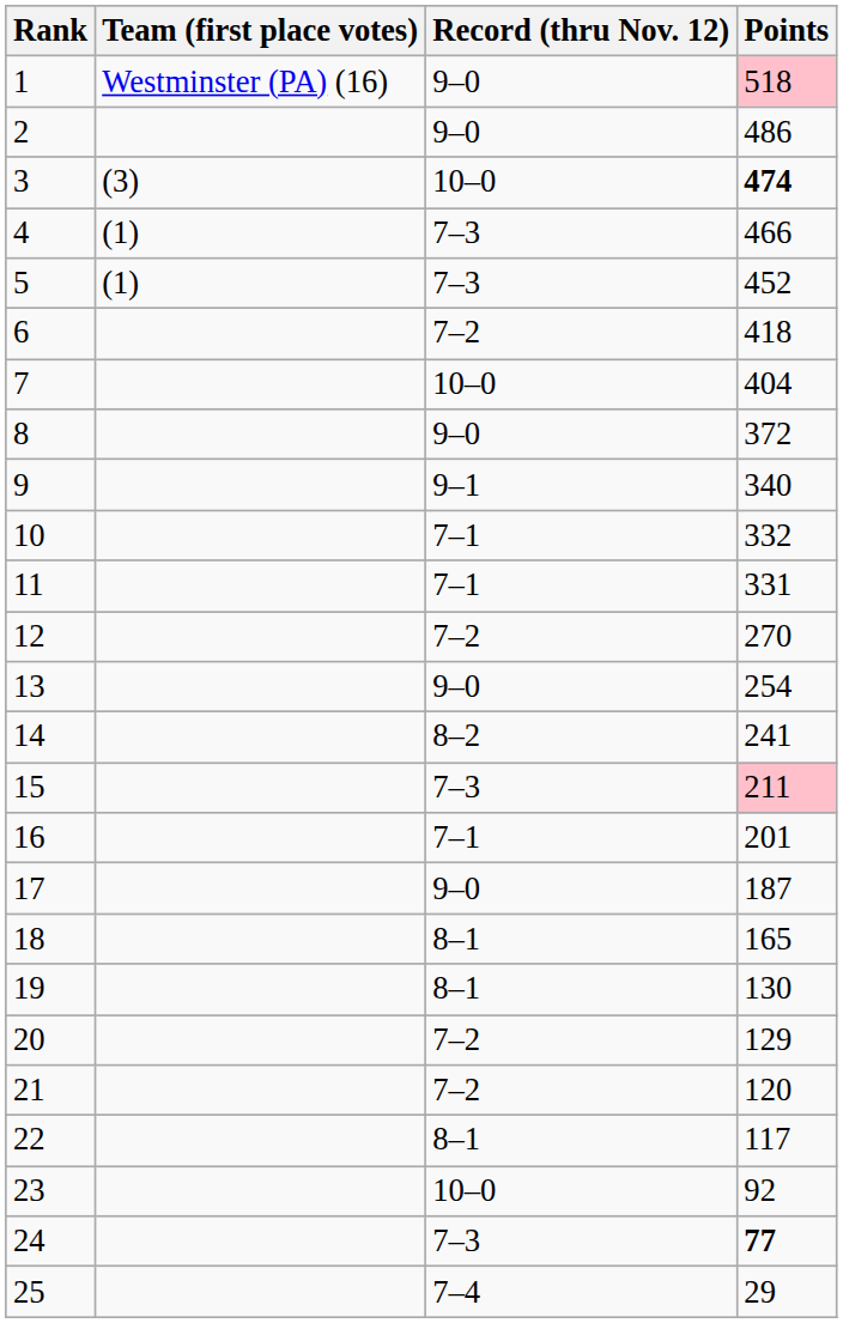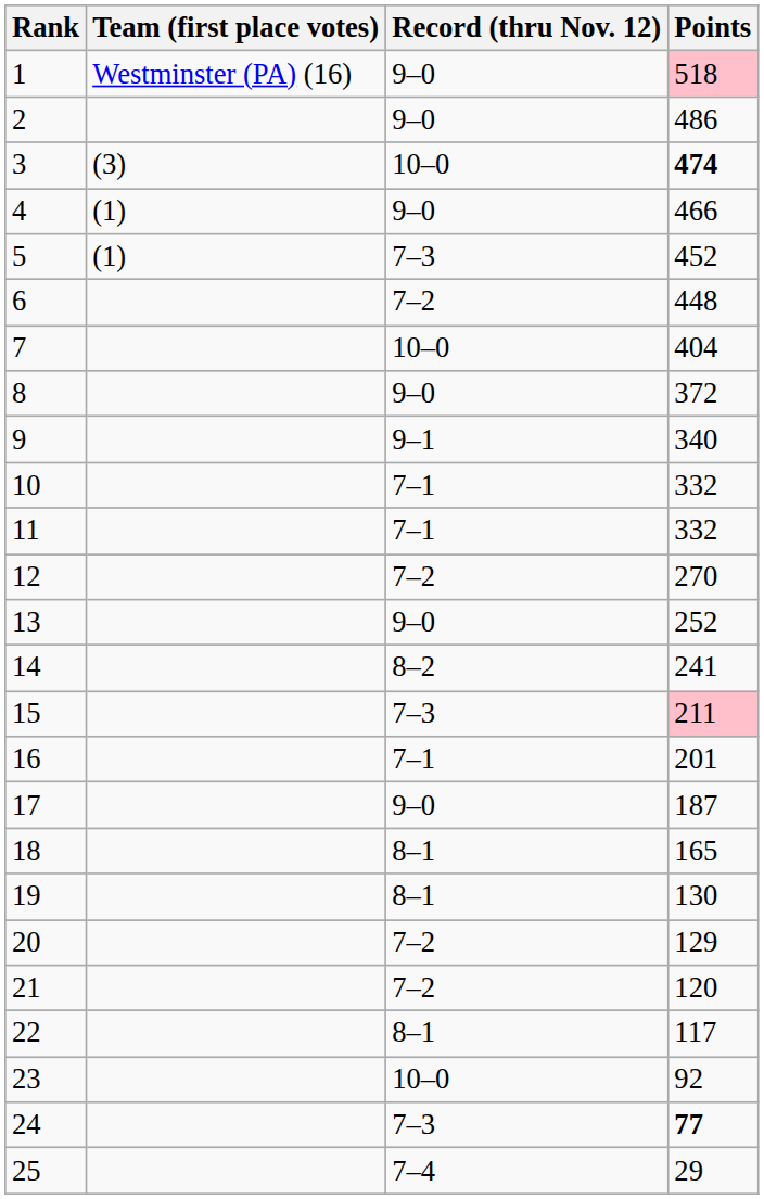4 | Record (thru Nov. 12): 7–3 -> 9–0
6 | Points: 418 -> 448
11 | Points: 331 -> 332
13 | Points: 254 -> 252
